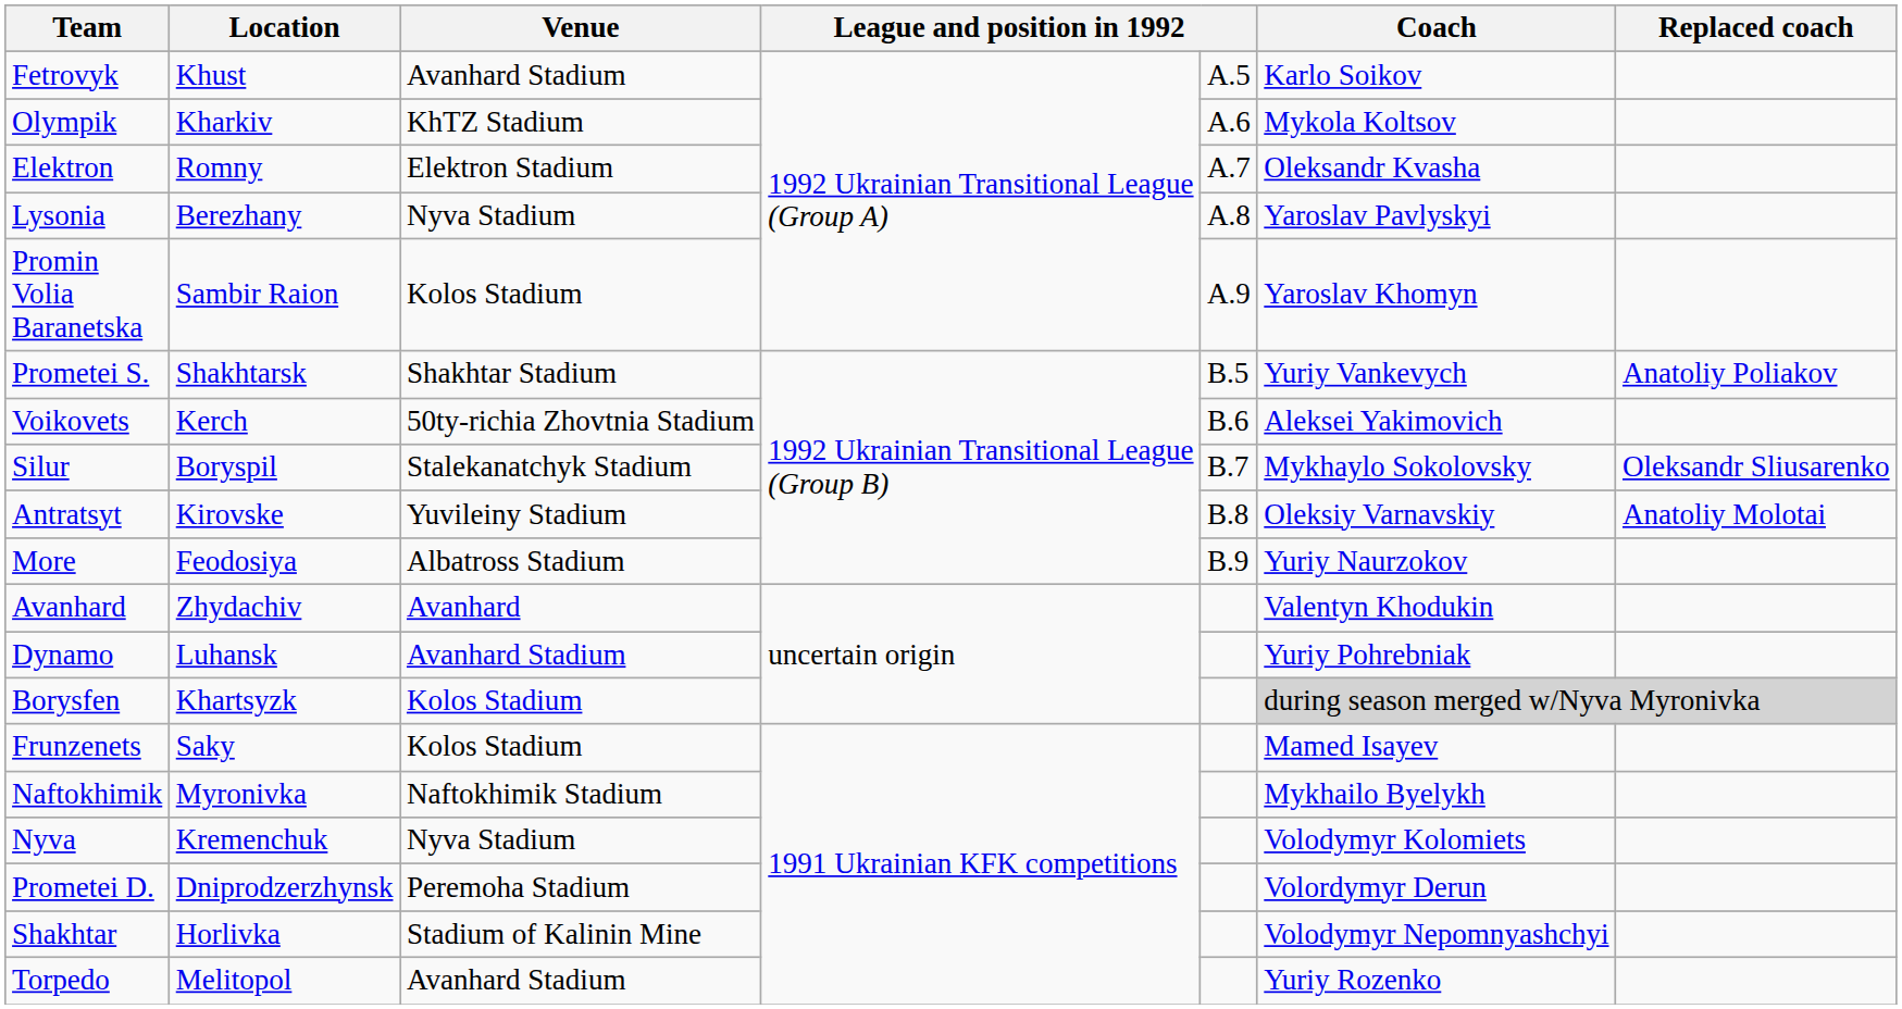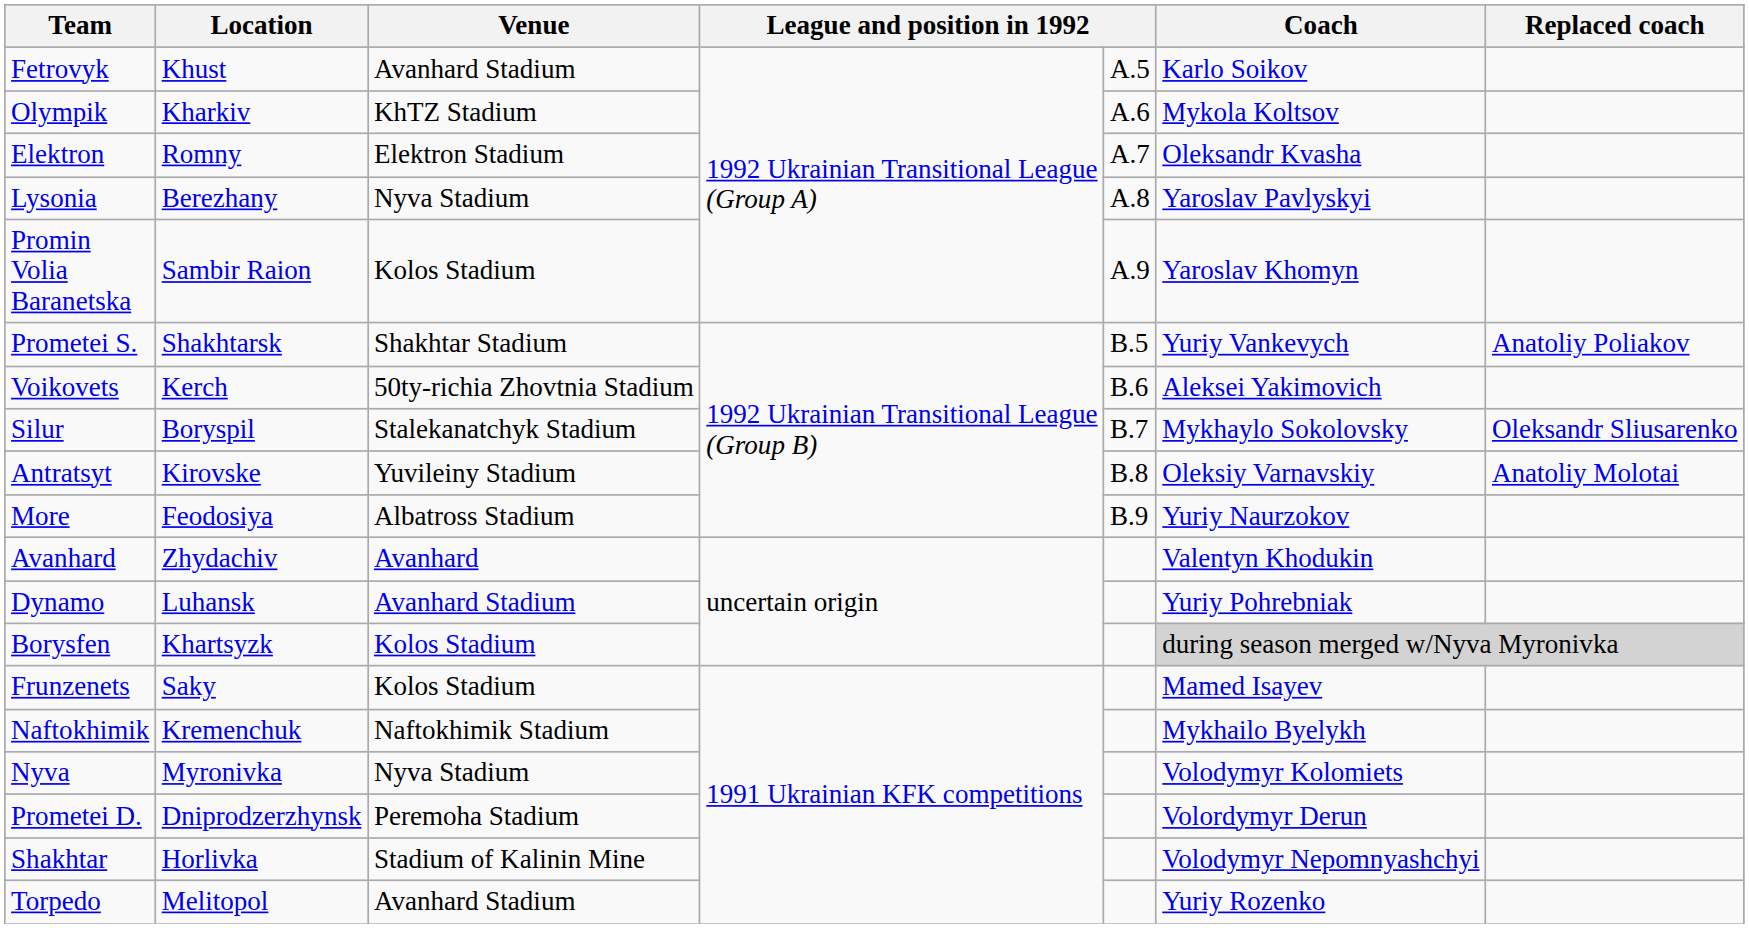Naftokhimik | Location: Myronivka -> Kremenchuk
Nyva | Location: Kremenchuk -> Myronivka
